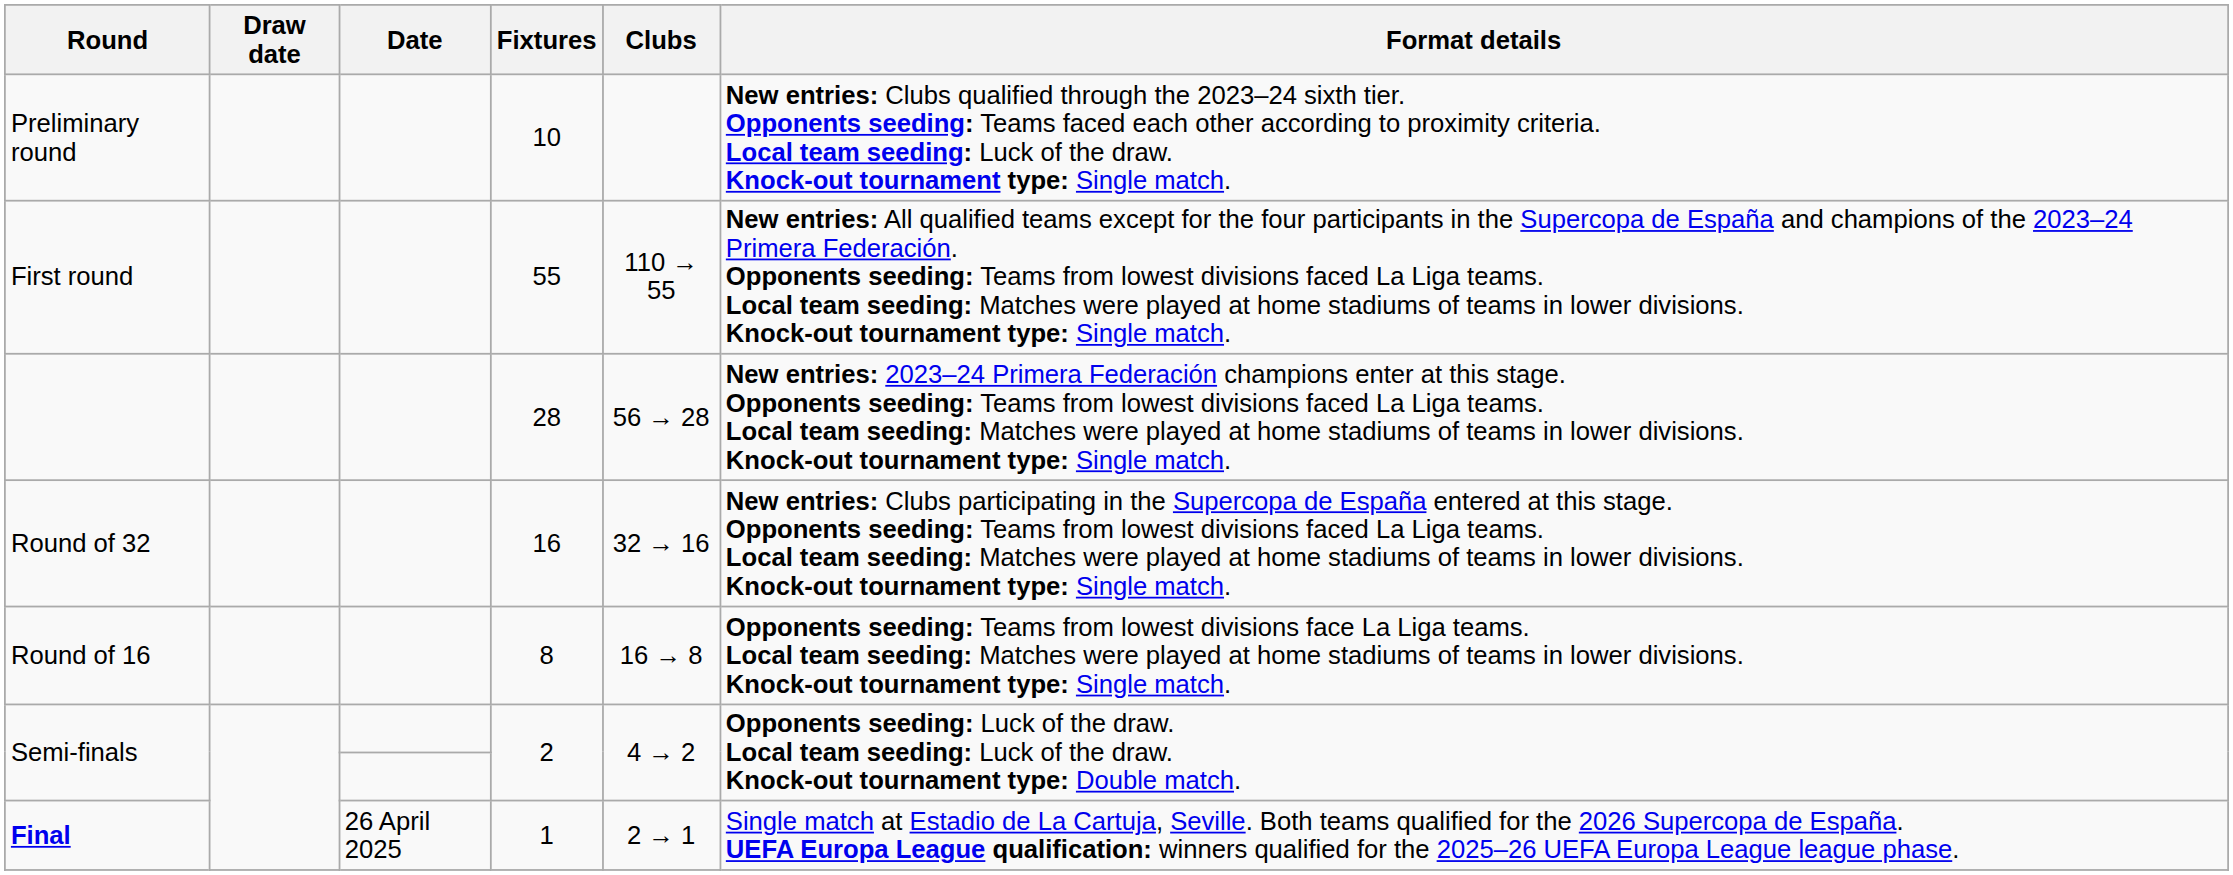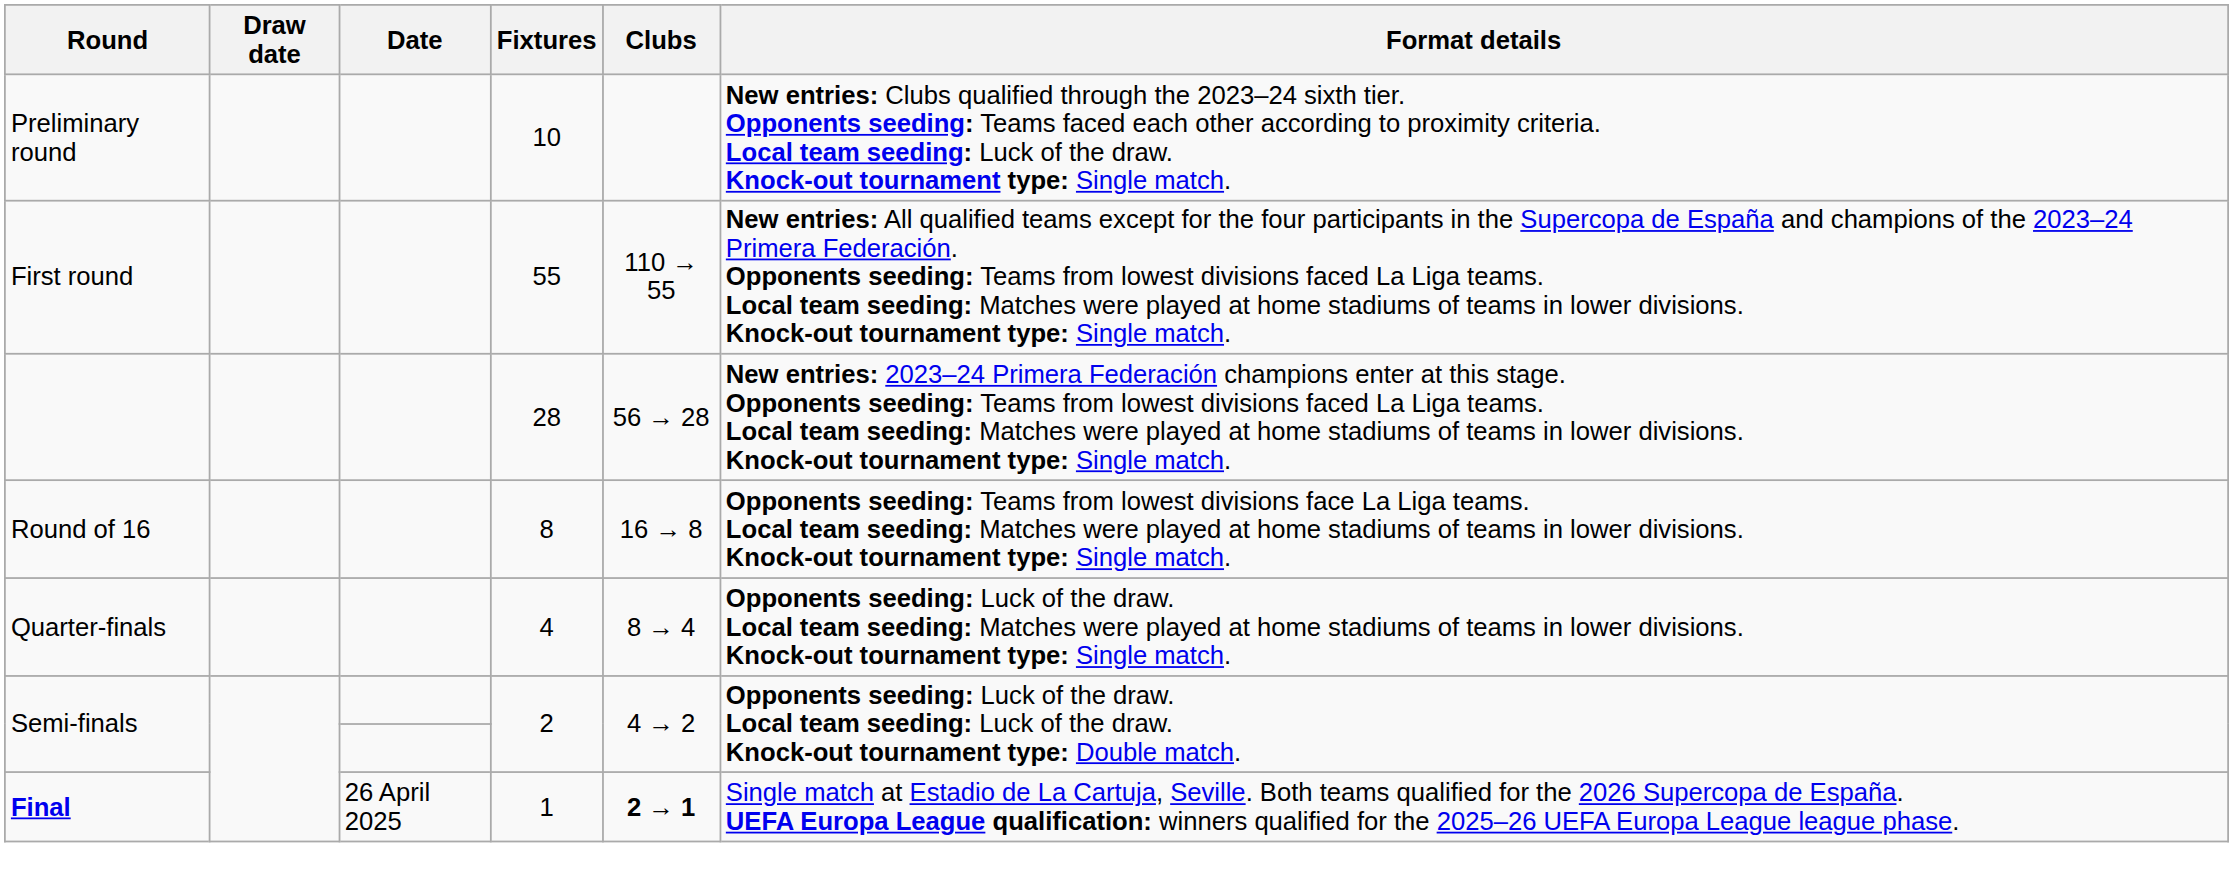- row: Round of 32 | 16 | 32 → 16 | New entries: Clubs participating in the Supercopa de España entered at this stage. Opponents seeding: Teams from lowest divisions faced La Liga teams. Local team seeding: Matches were played at home stadiums of teams in lower divisions. Knock-out tournament type: Single match.
+ row: Quarter-finals | 4 | 8 → 4 | Opponents seeding: Luck of the draw. Local team seeding: Matches were played at home stadiums of teams in lower divisions. Knock-out tournament type: Single match.
Final | Clubs: normal -> bold
